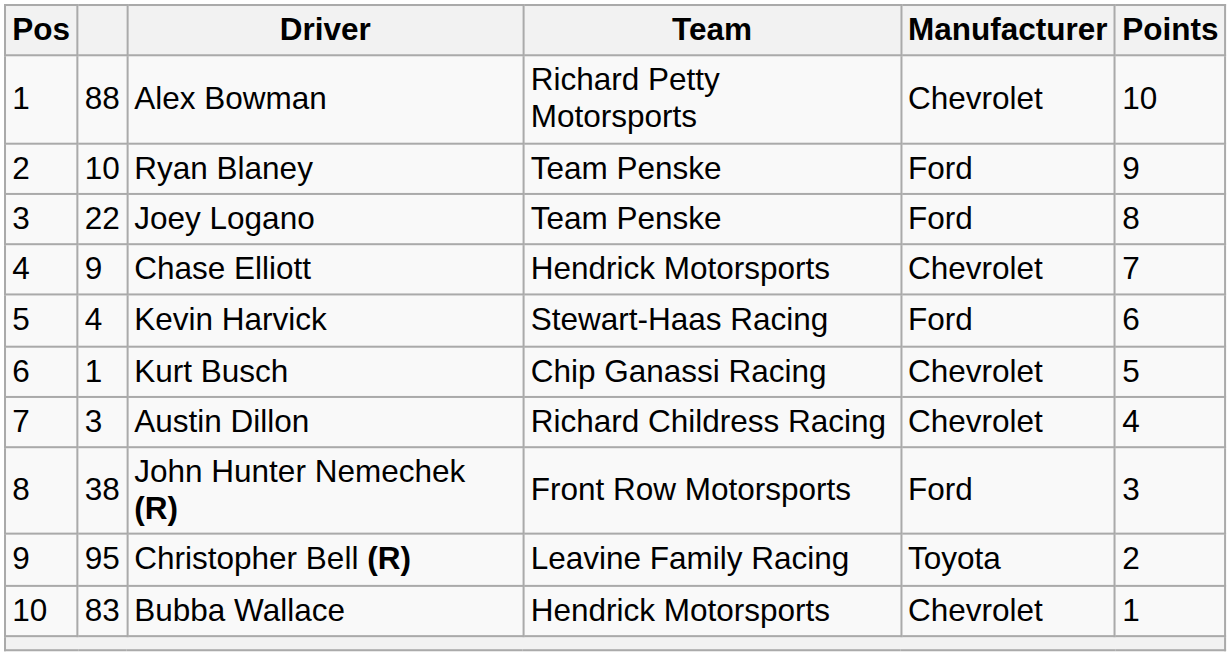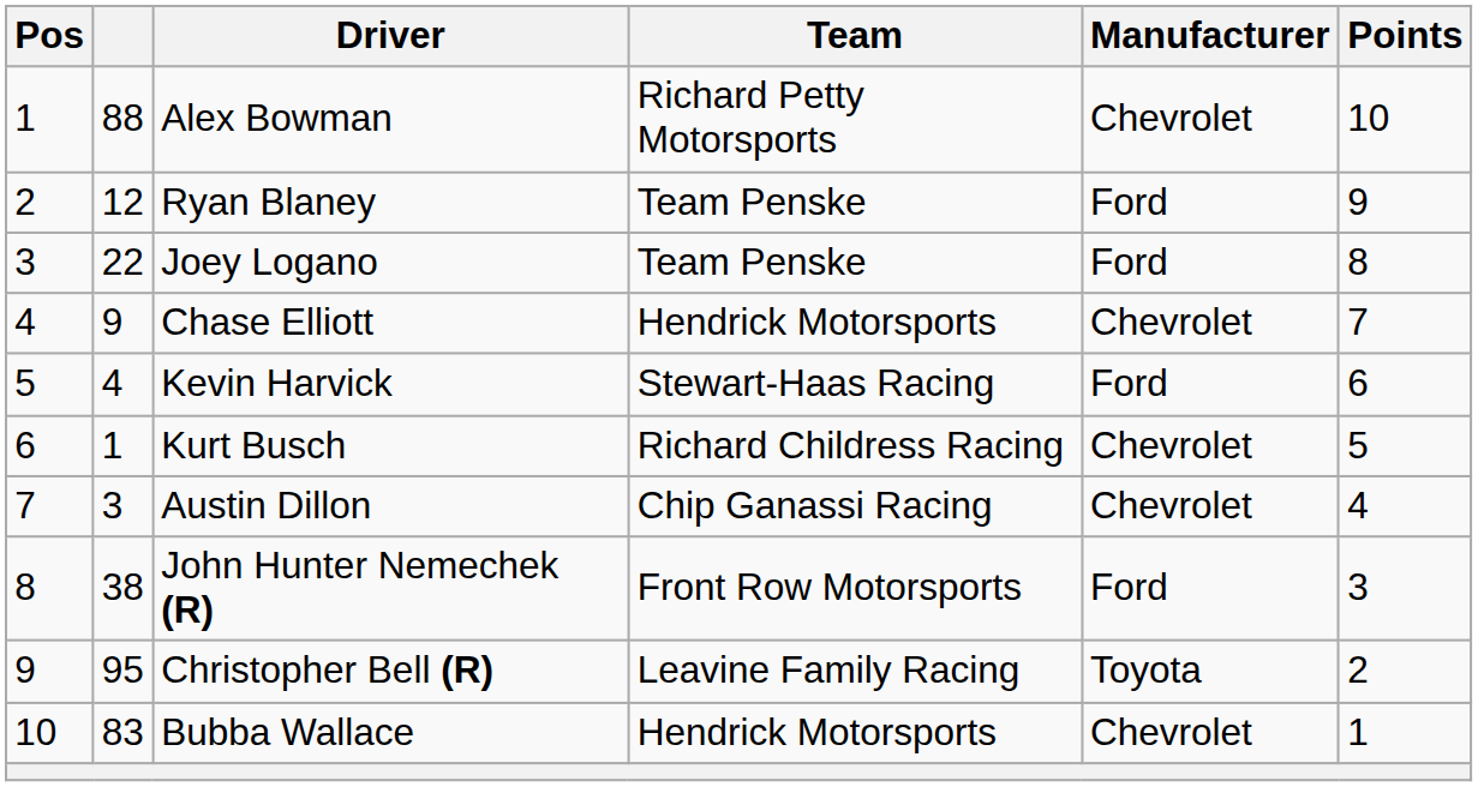Ryan Blaney | column 2: 10 -> 12
Kurt Busch | Team: Chip Ganassi Racing -> Richard Childress Racing
Austin Dillon | Team: Richard Childress Racing -> Chip Ganassi Racing
